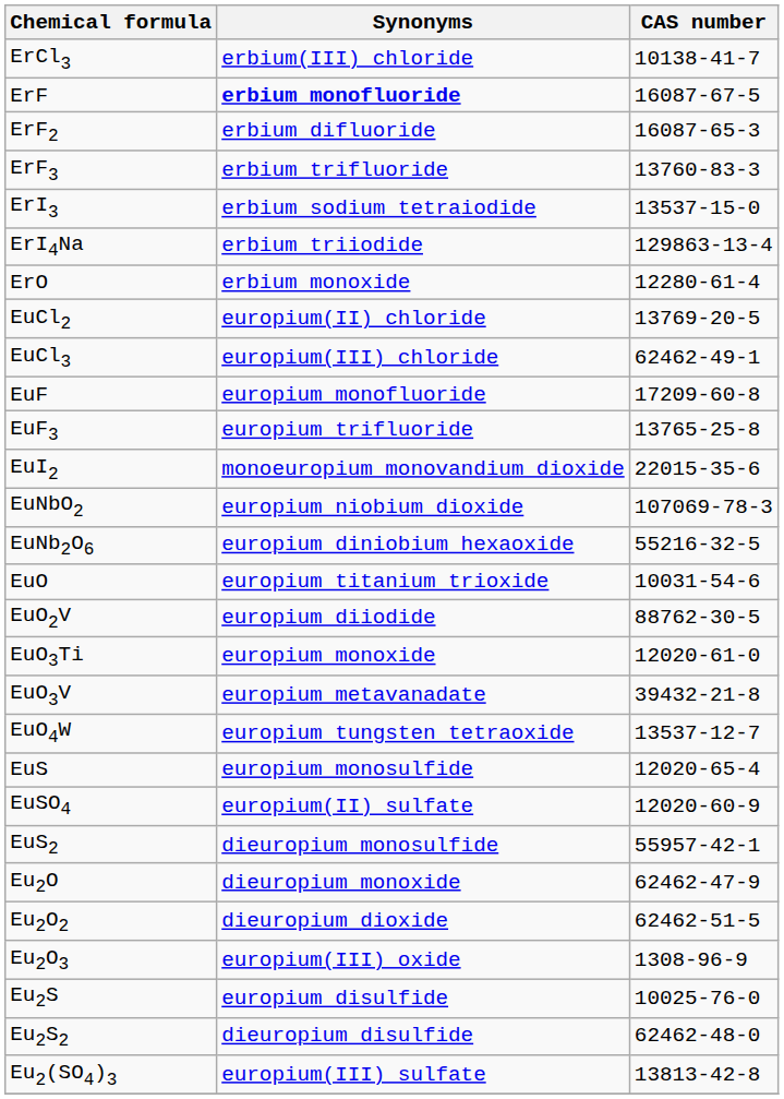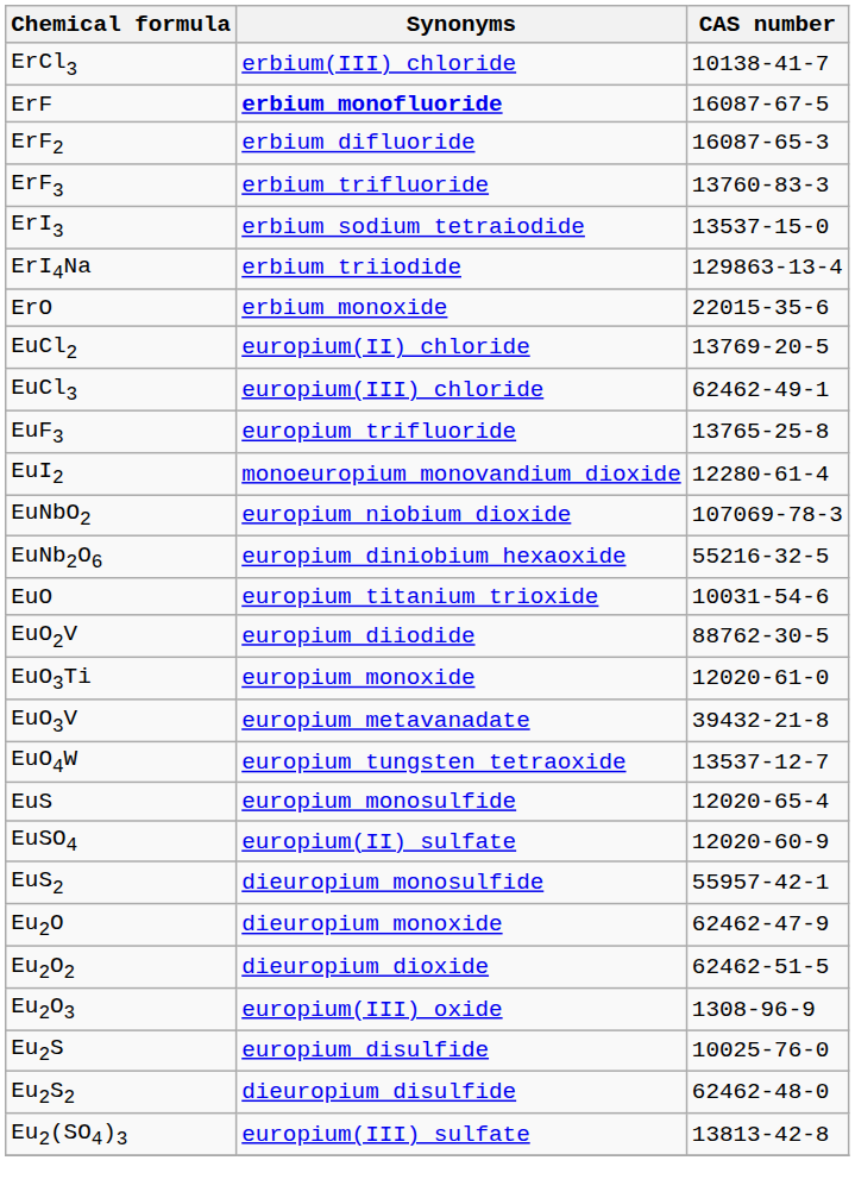ErO | CAS number: 12280-61-4 -> 22015-35-6
- row: EuF | europium monofluoride | 17209-60-8
EuI2 | CAS number: 22015-35-6 -> 12280-61-4
